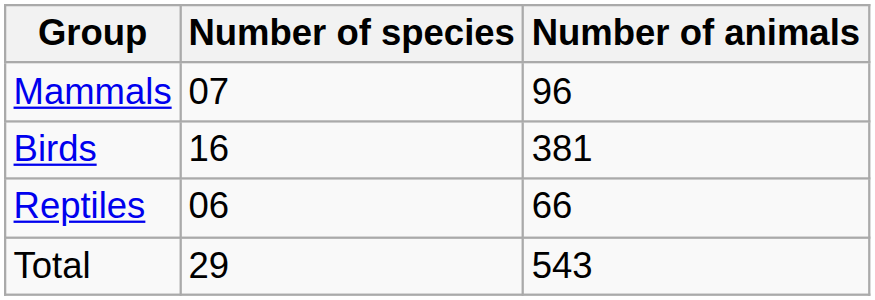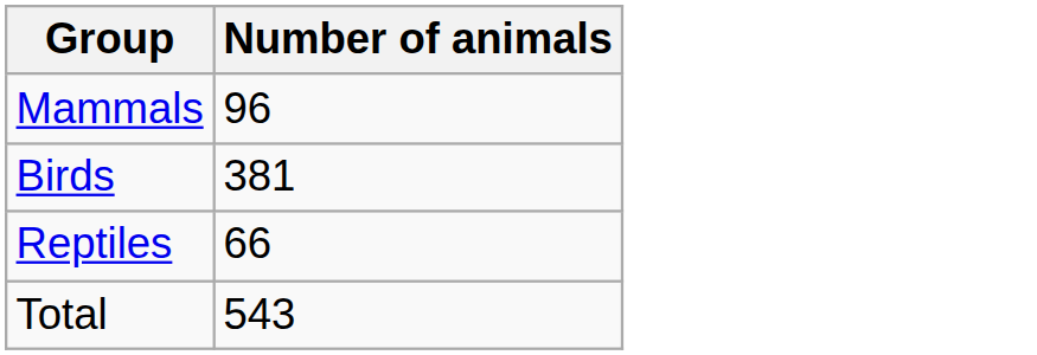- column: Number of species | 07 | 16 | 06 | 29
